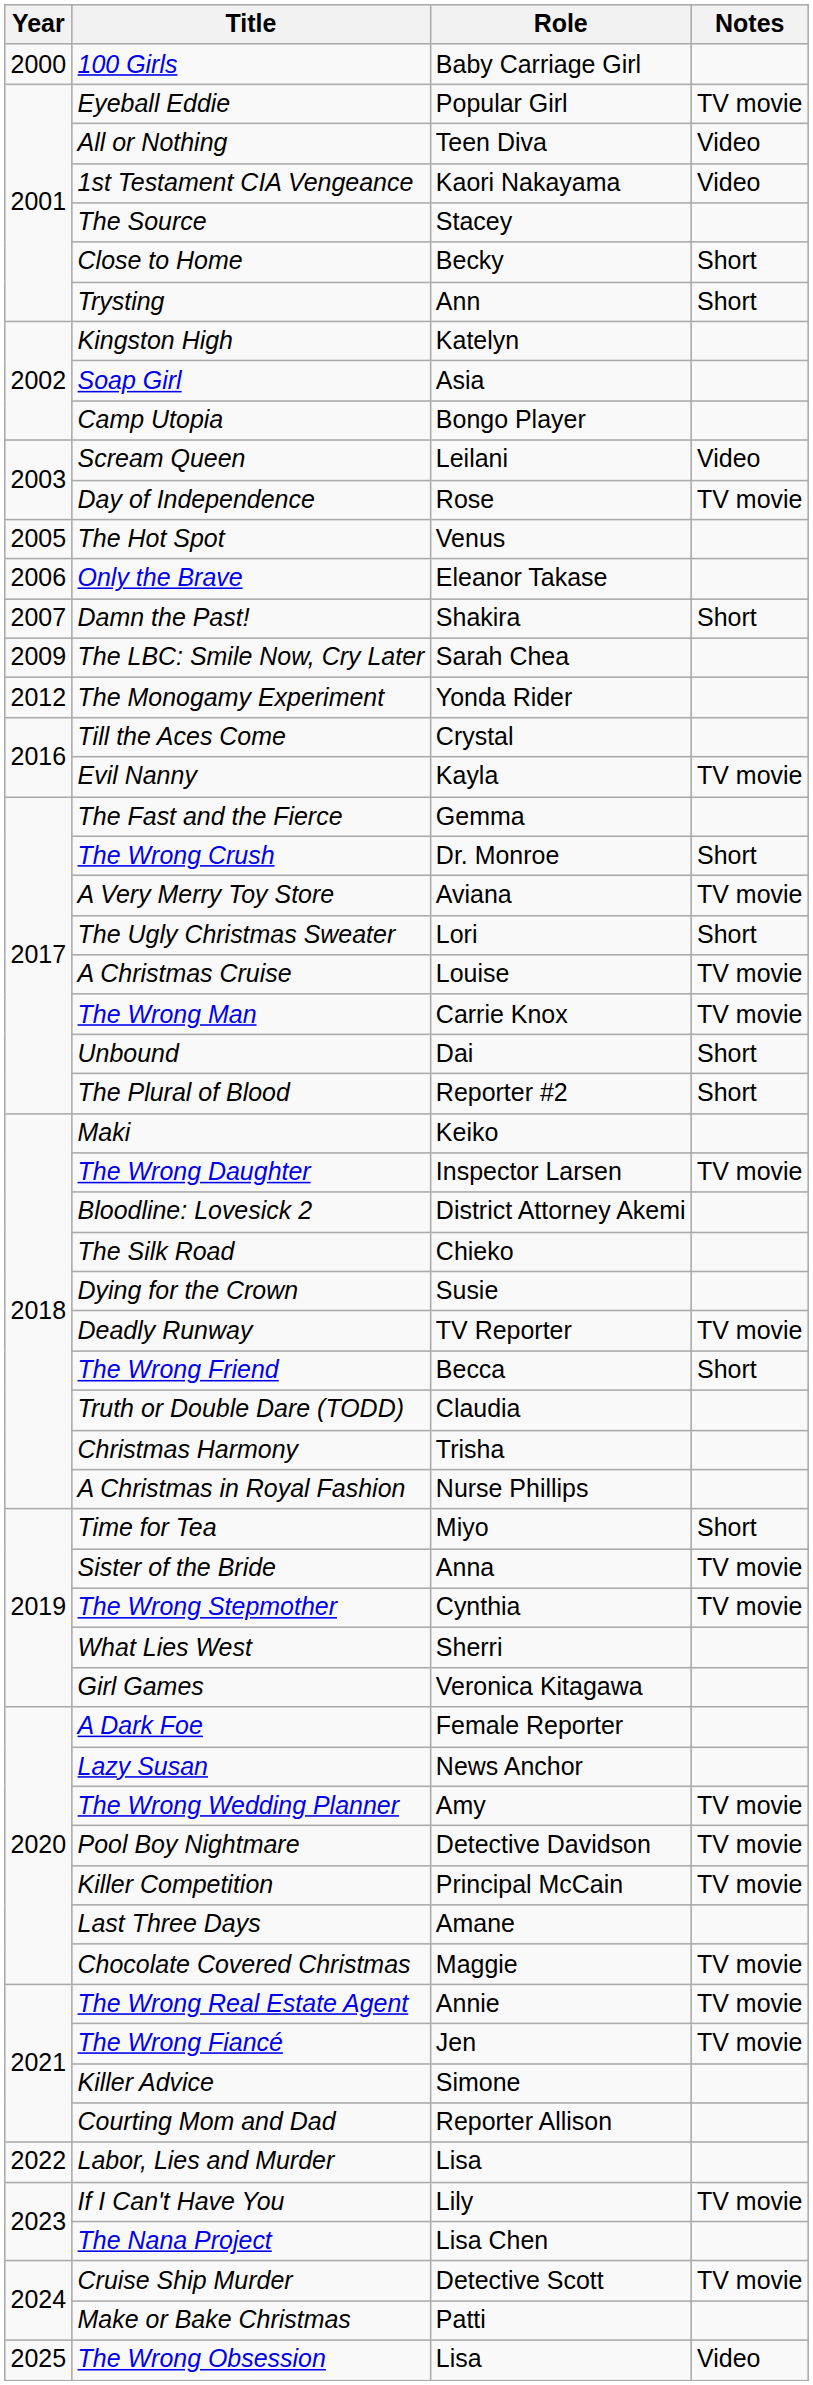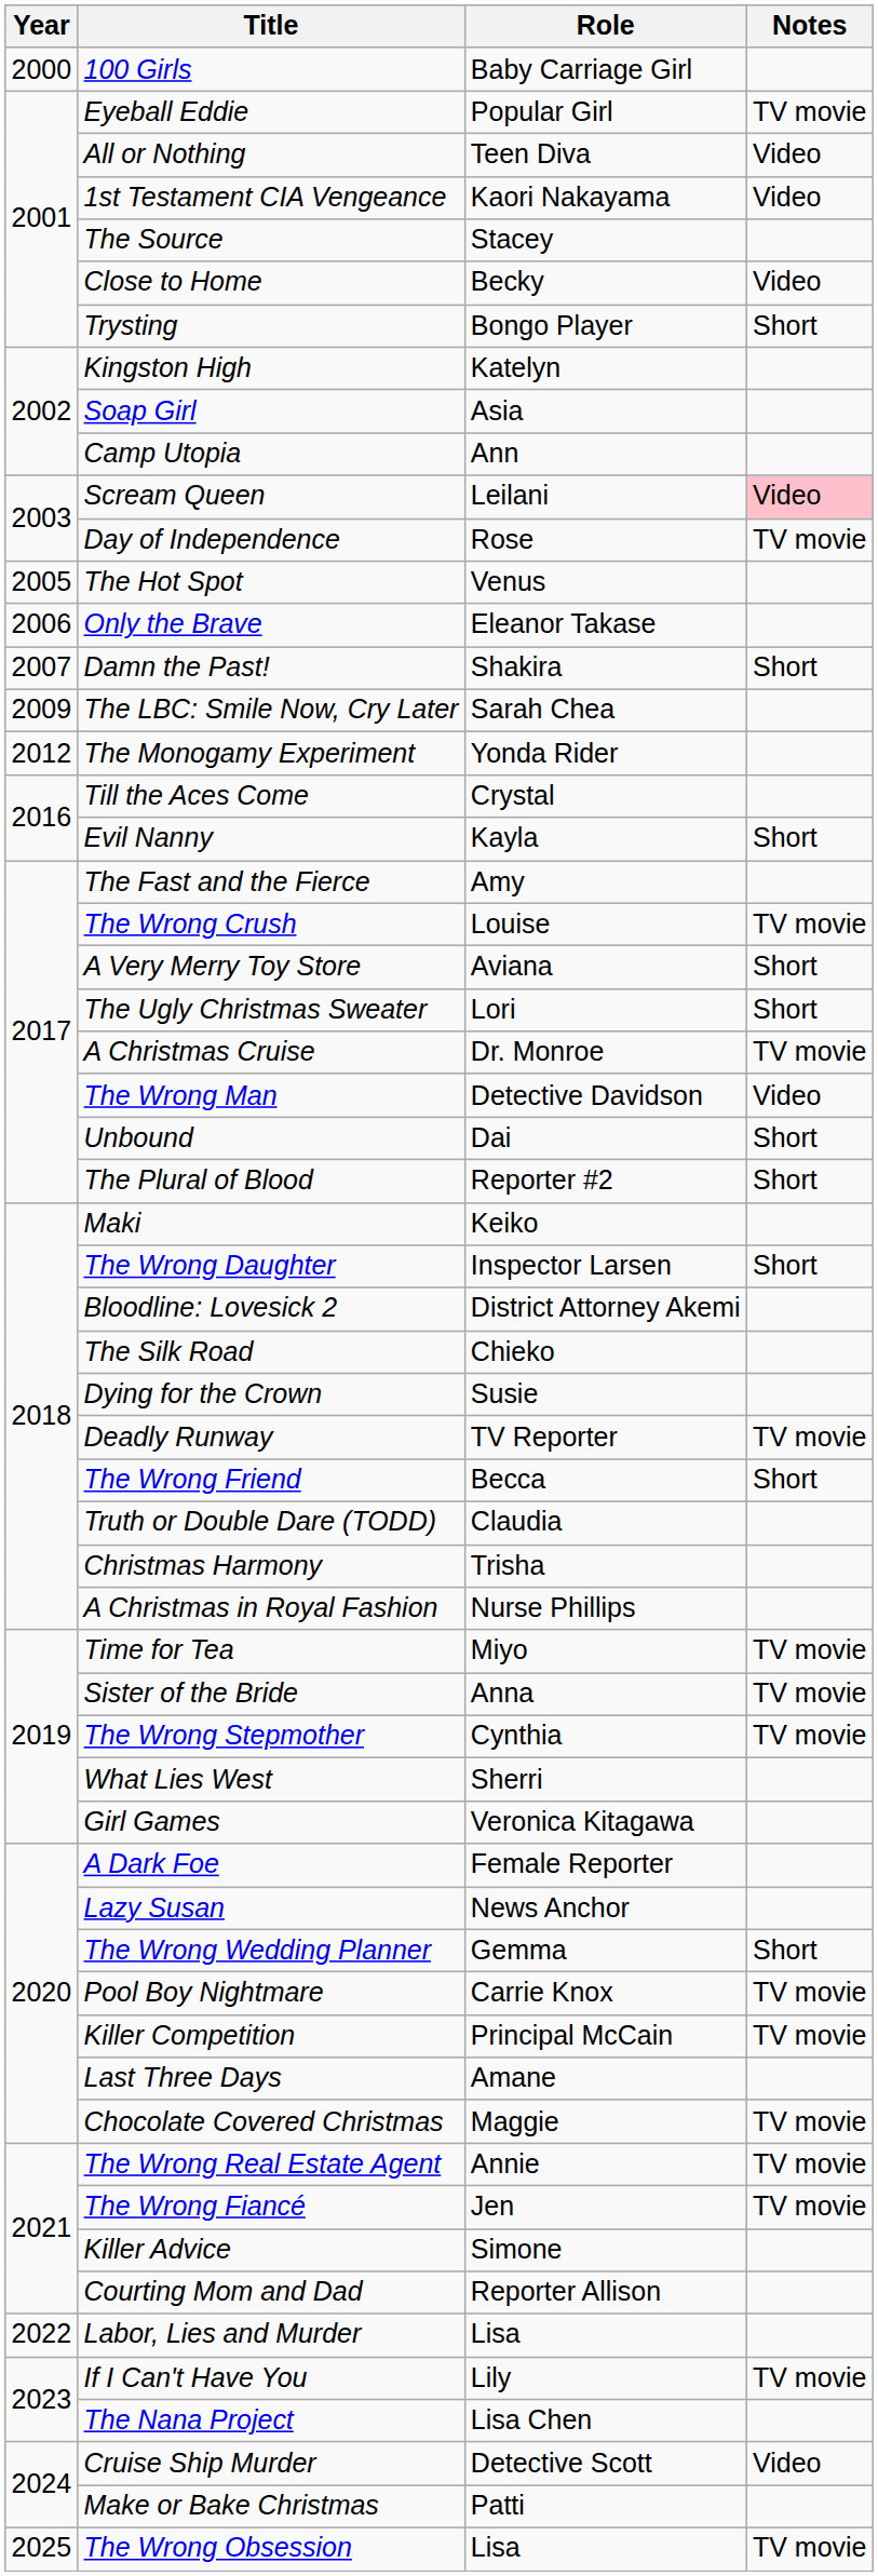Close to Home | Notes: Short -> Video
Trysting | Role: Ann -> Bongo Player
Camp Utopia | Role: Bongo Player -> Ann
Scream Queen | Notes: no background -> pink background
Evil Nanny | Notes: TV movie -> Short
The Fast and the Fierce | Role: Gemma -> Amy
The Wrong Crush | Role: Dr. Monroe -> Louise
The Wrong Crush | Notes: Short -> TV movie
A Very Merry Toy Store | Notes: TV movie -> Short
A Christmas Cruise | Role: Louise -> Dr. Monroe
The Wrong Man | Role: Carrie Knox -> Detective Davidson
The Wrong Man | Notes: TV movie -> Video
The Wrong Daughter | Notes: TV movie -> Short
Time for Tea | Notes: Short -> TV movie
The Wrong Wedding Planner | Role: Amy -> Gemma
The Wrong Wedding Planner | Notes: TV movie -> Short
Pool Boy Nightmare | Role: Detective Davidson -> Carrie Knox
Cruise Ship Murder | Notes: TV movie -> Video
The Wrong Obsession | Notes: Video -> TV movie
